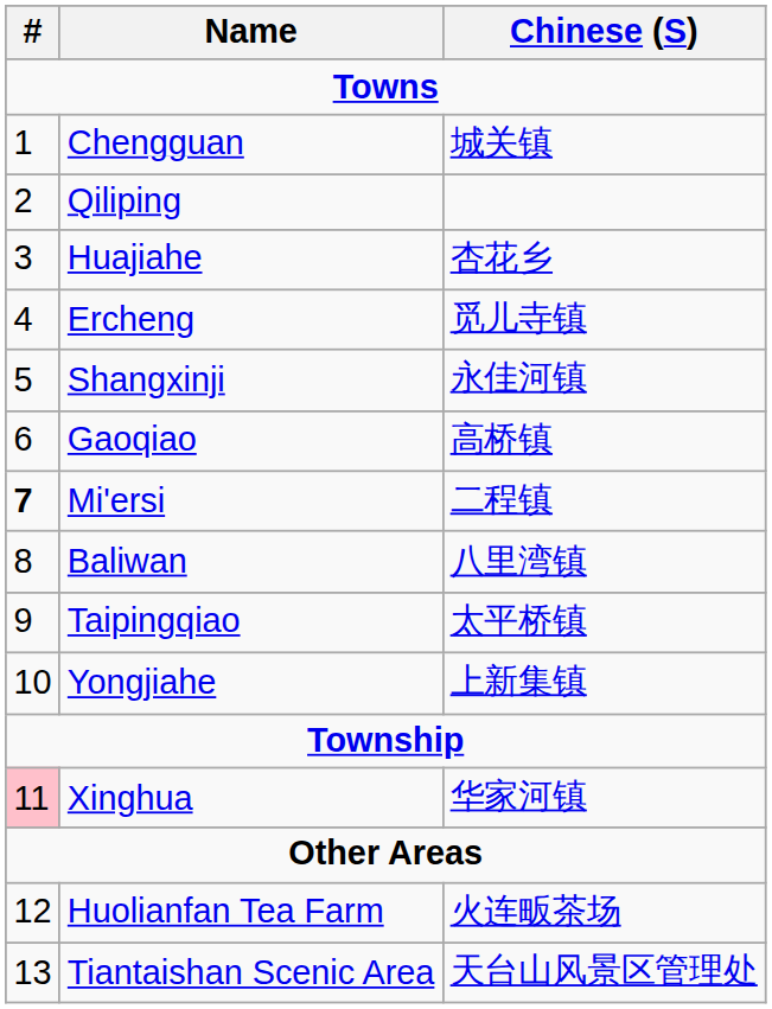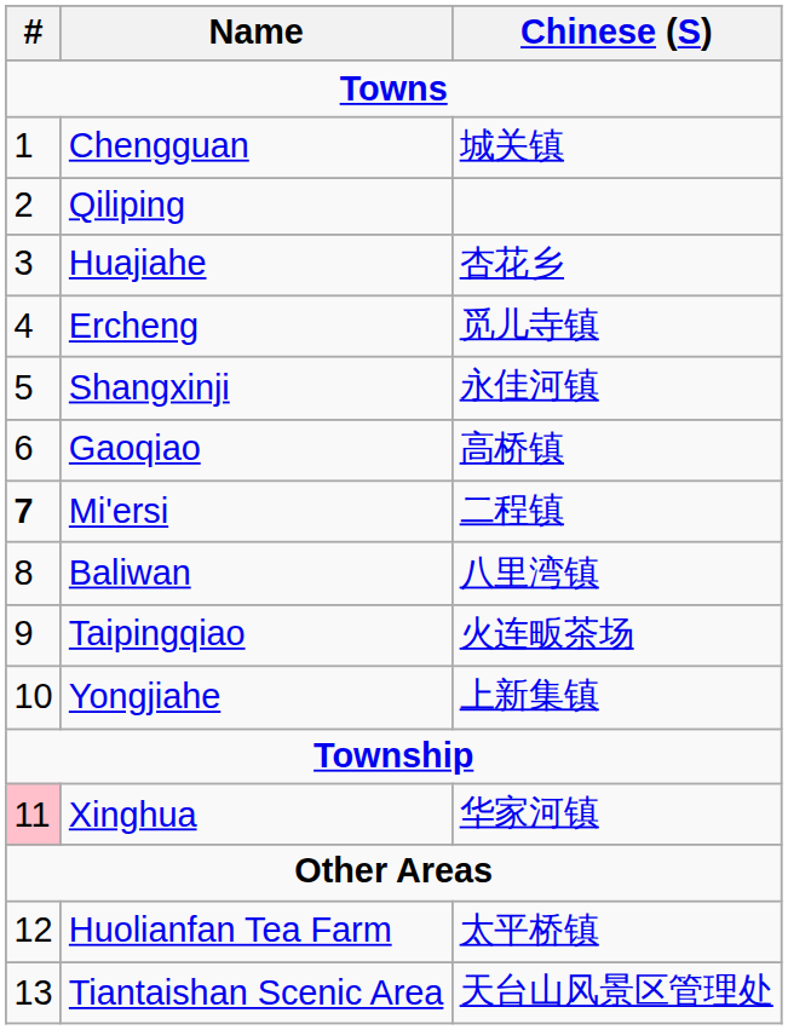Taipingqiao | Chinese (S): 太平桥镇 -> 火连畈茶场
Huolianfan Tea Farm | Chinese (S): 火连畈茶场 -> 太平桥镇
